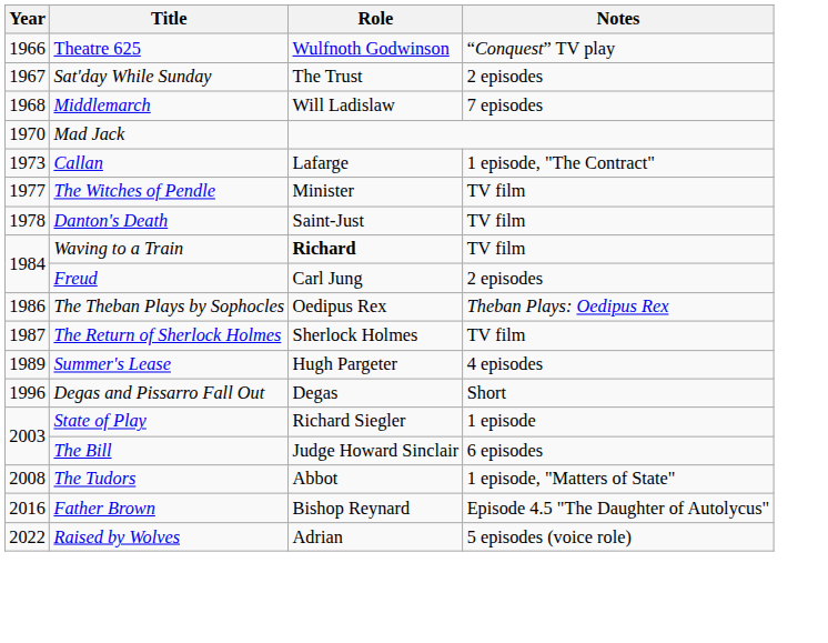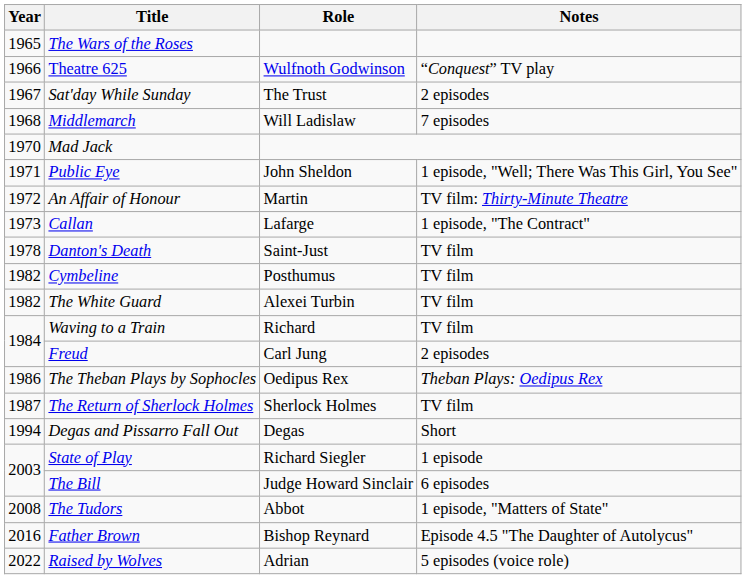+ row: 1965 | The Wars of the Roses
+ row: 1971 | Public Eye | John Sheldon | 1 episode, "Well; There Was This Girl, You See"
+ row: 1972 | An Affair of Honour | Martin | TV film: Thirty-Minute Theatre
- row: 1977 | The Witches of Pendle | Minister | TV film
+ row: 1982 | Cymbeline | Posthumus | TV film
+ row: 1982 | The White Guard | Alexei Turbin | TV film
Waving to a Train | Role: bold -> normal
- row: 1989 | Summer's Lease | Hugh Pargeter | 4 episodes
Degas and Pissarro Fall Out | Year: 1996 -> 1994
